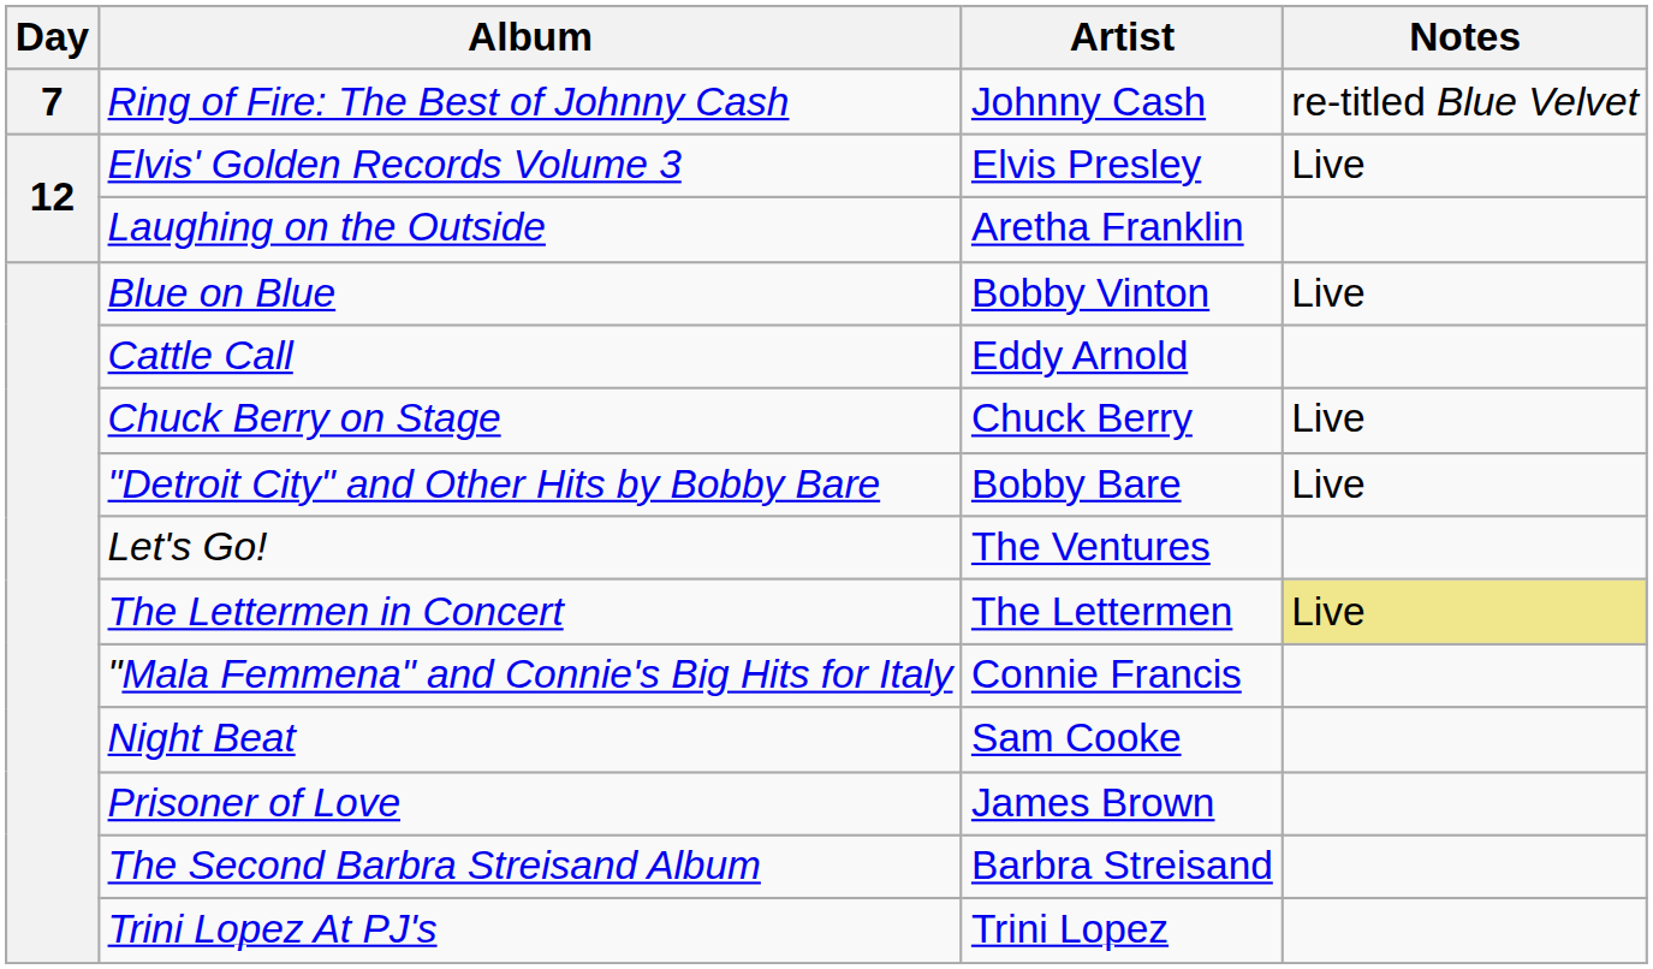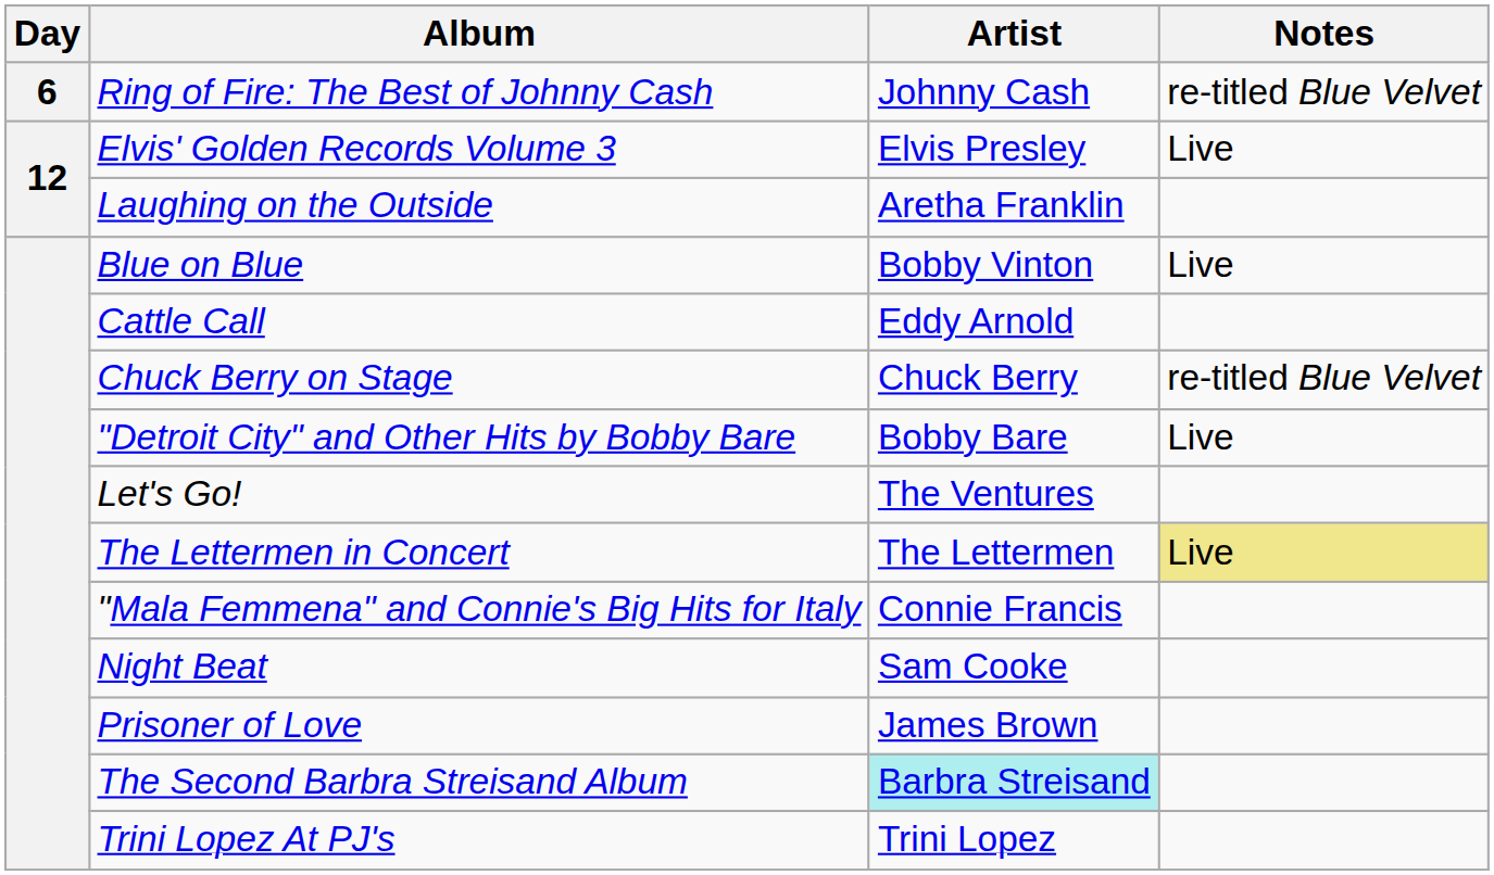Ring of Fire: The Best of Johnny Cash | Day: 7 -> 6
Chuck Berry on Stage | Notes: Live -> re-titled Blue Velvet
The Second Barbra Streisand Album | Artist: no background -> paleturquoise background
